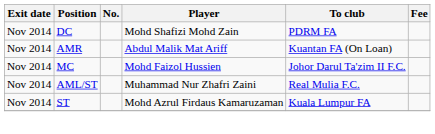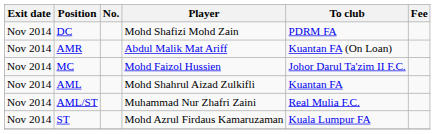+ row: Nov 2014 | AML | Mohd Shahrul Aizad Zulkifli | Kuantan FA
